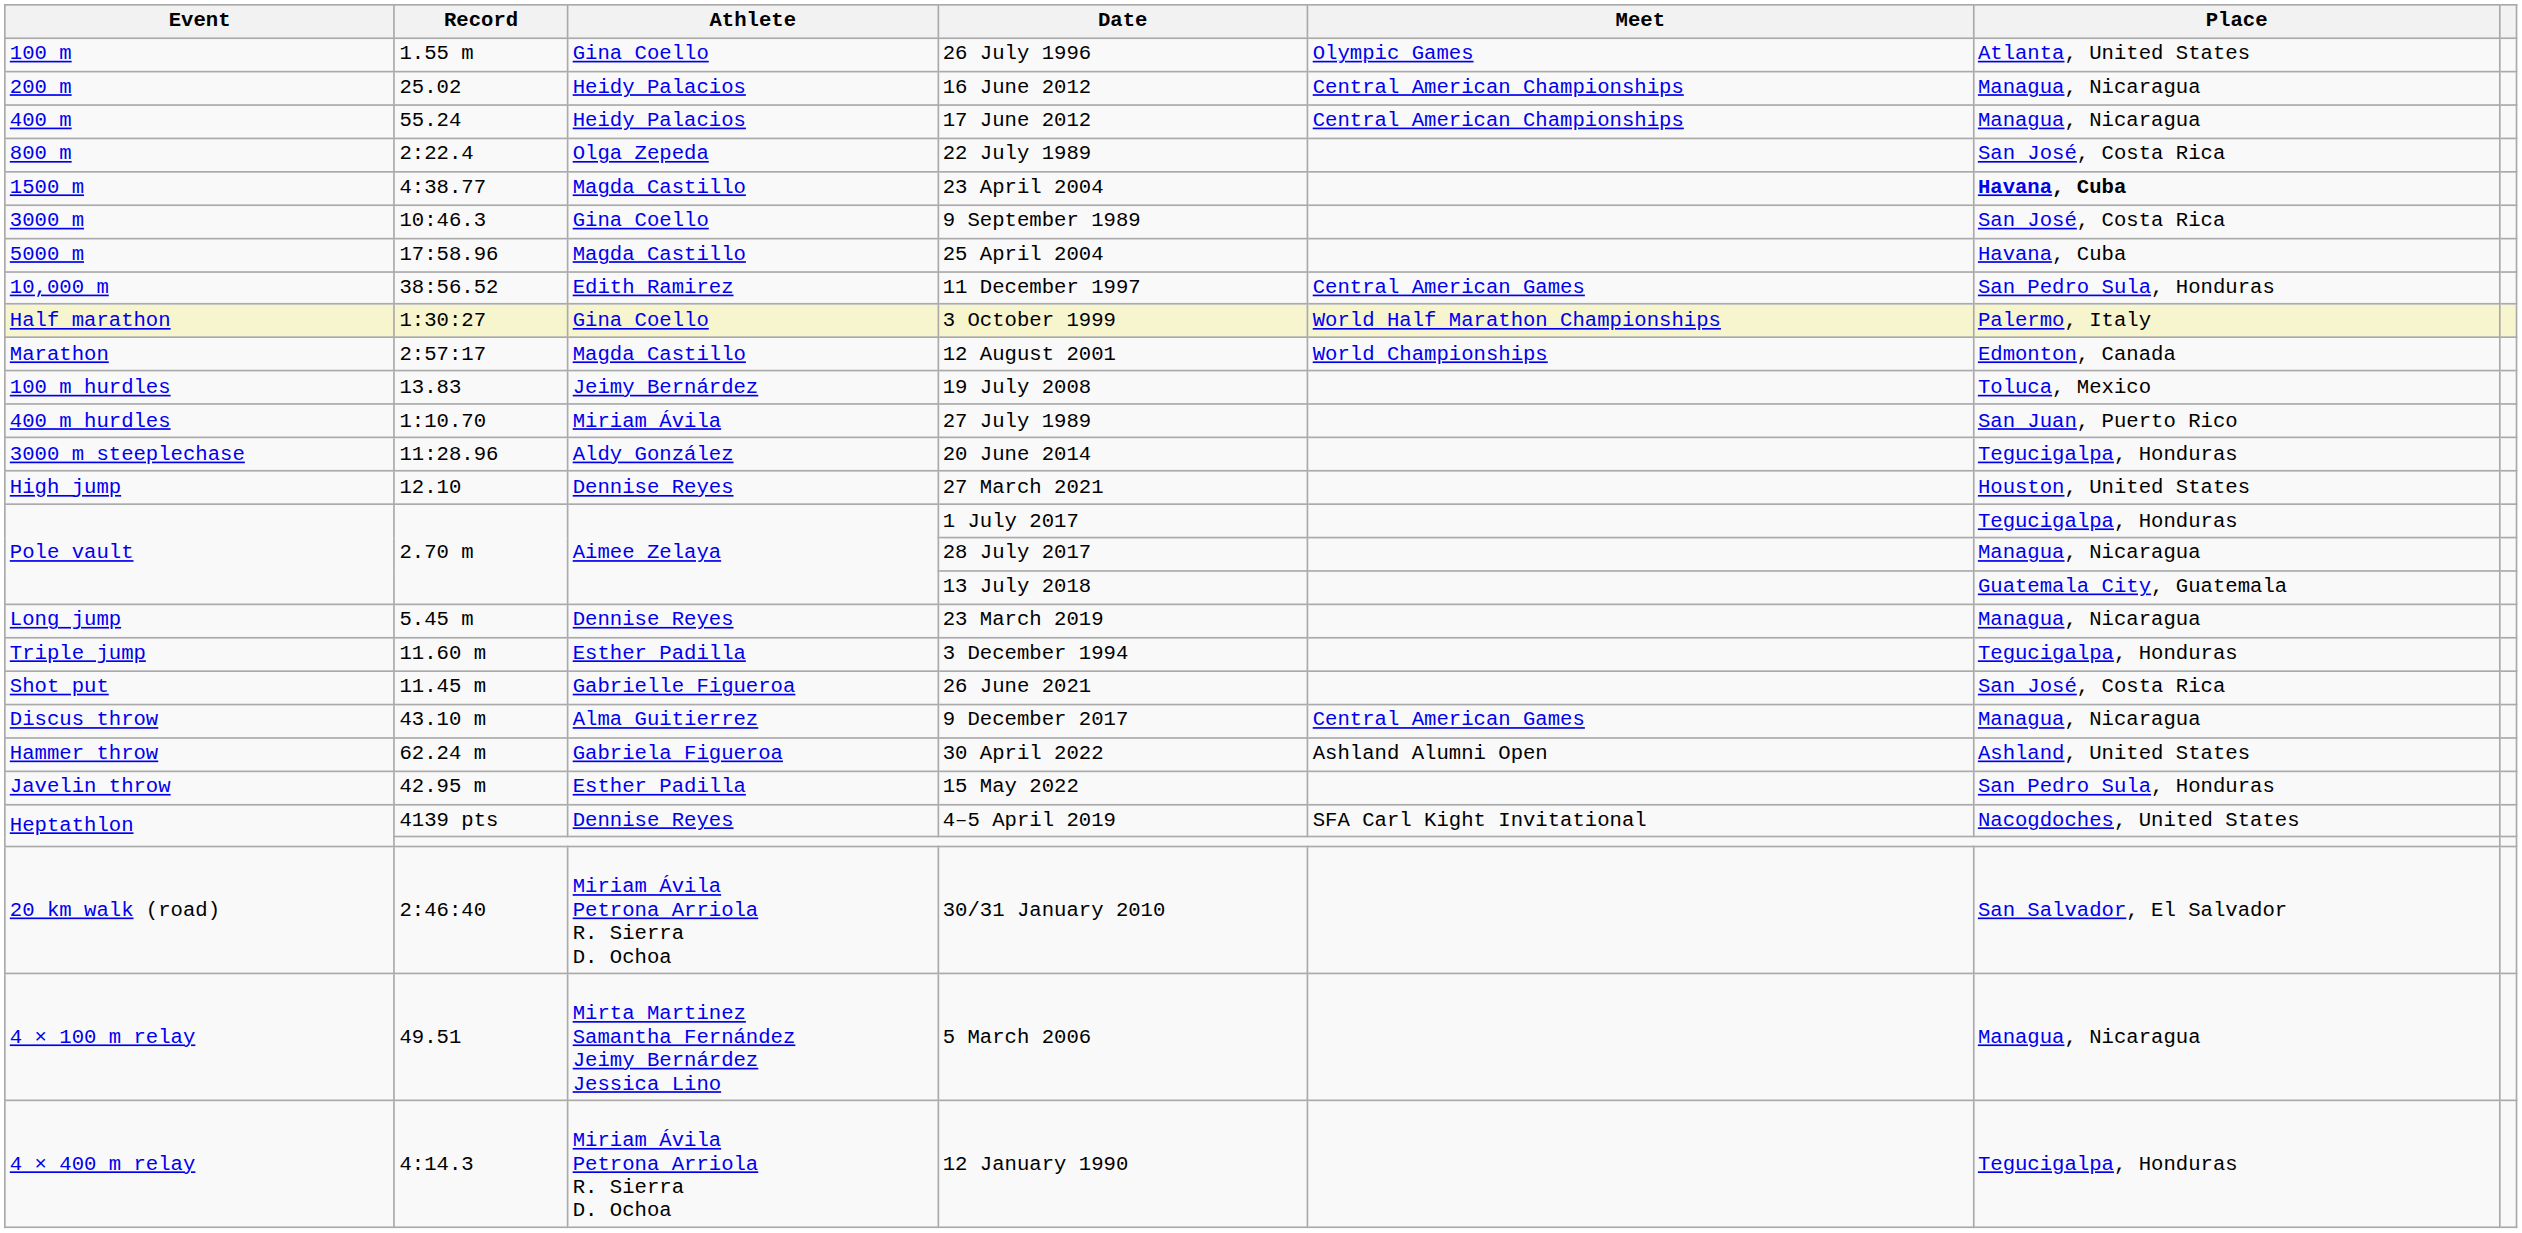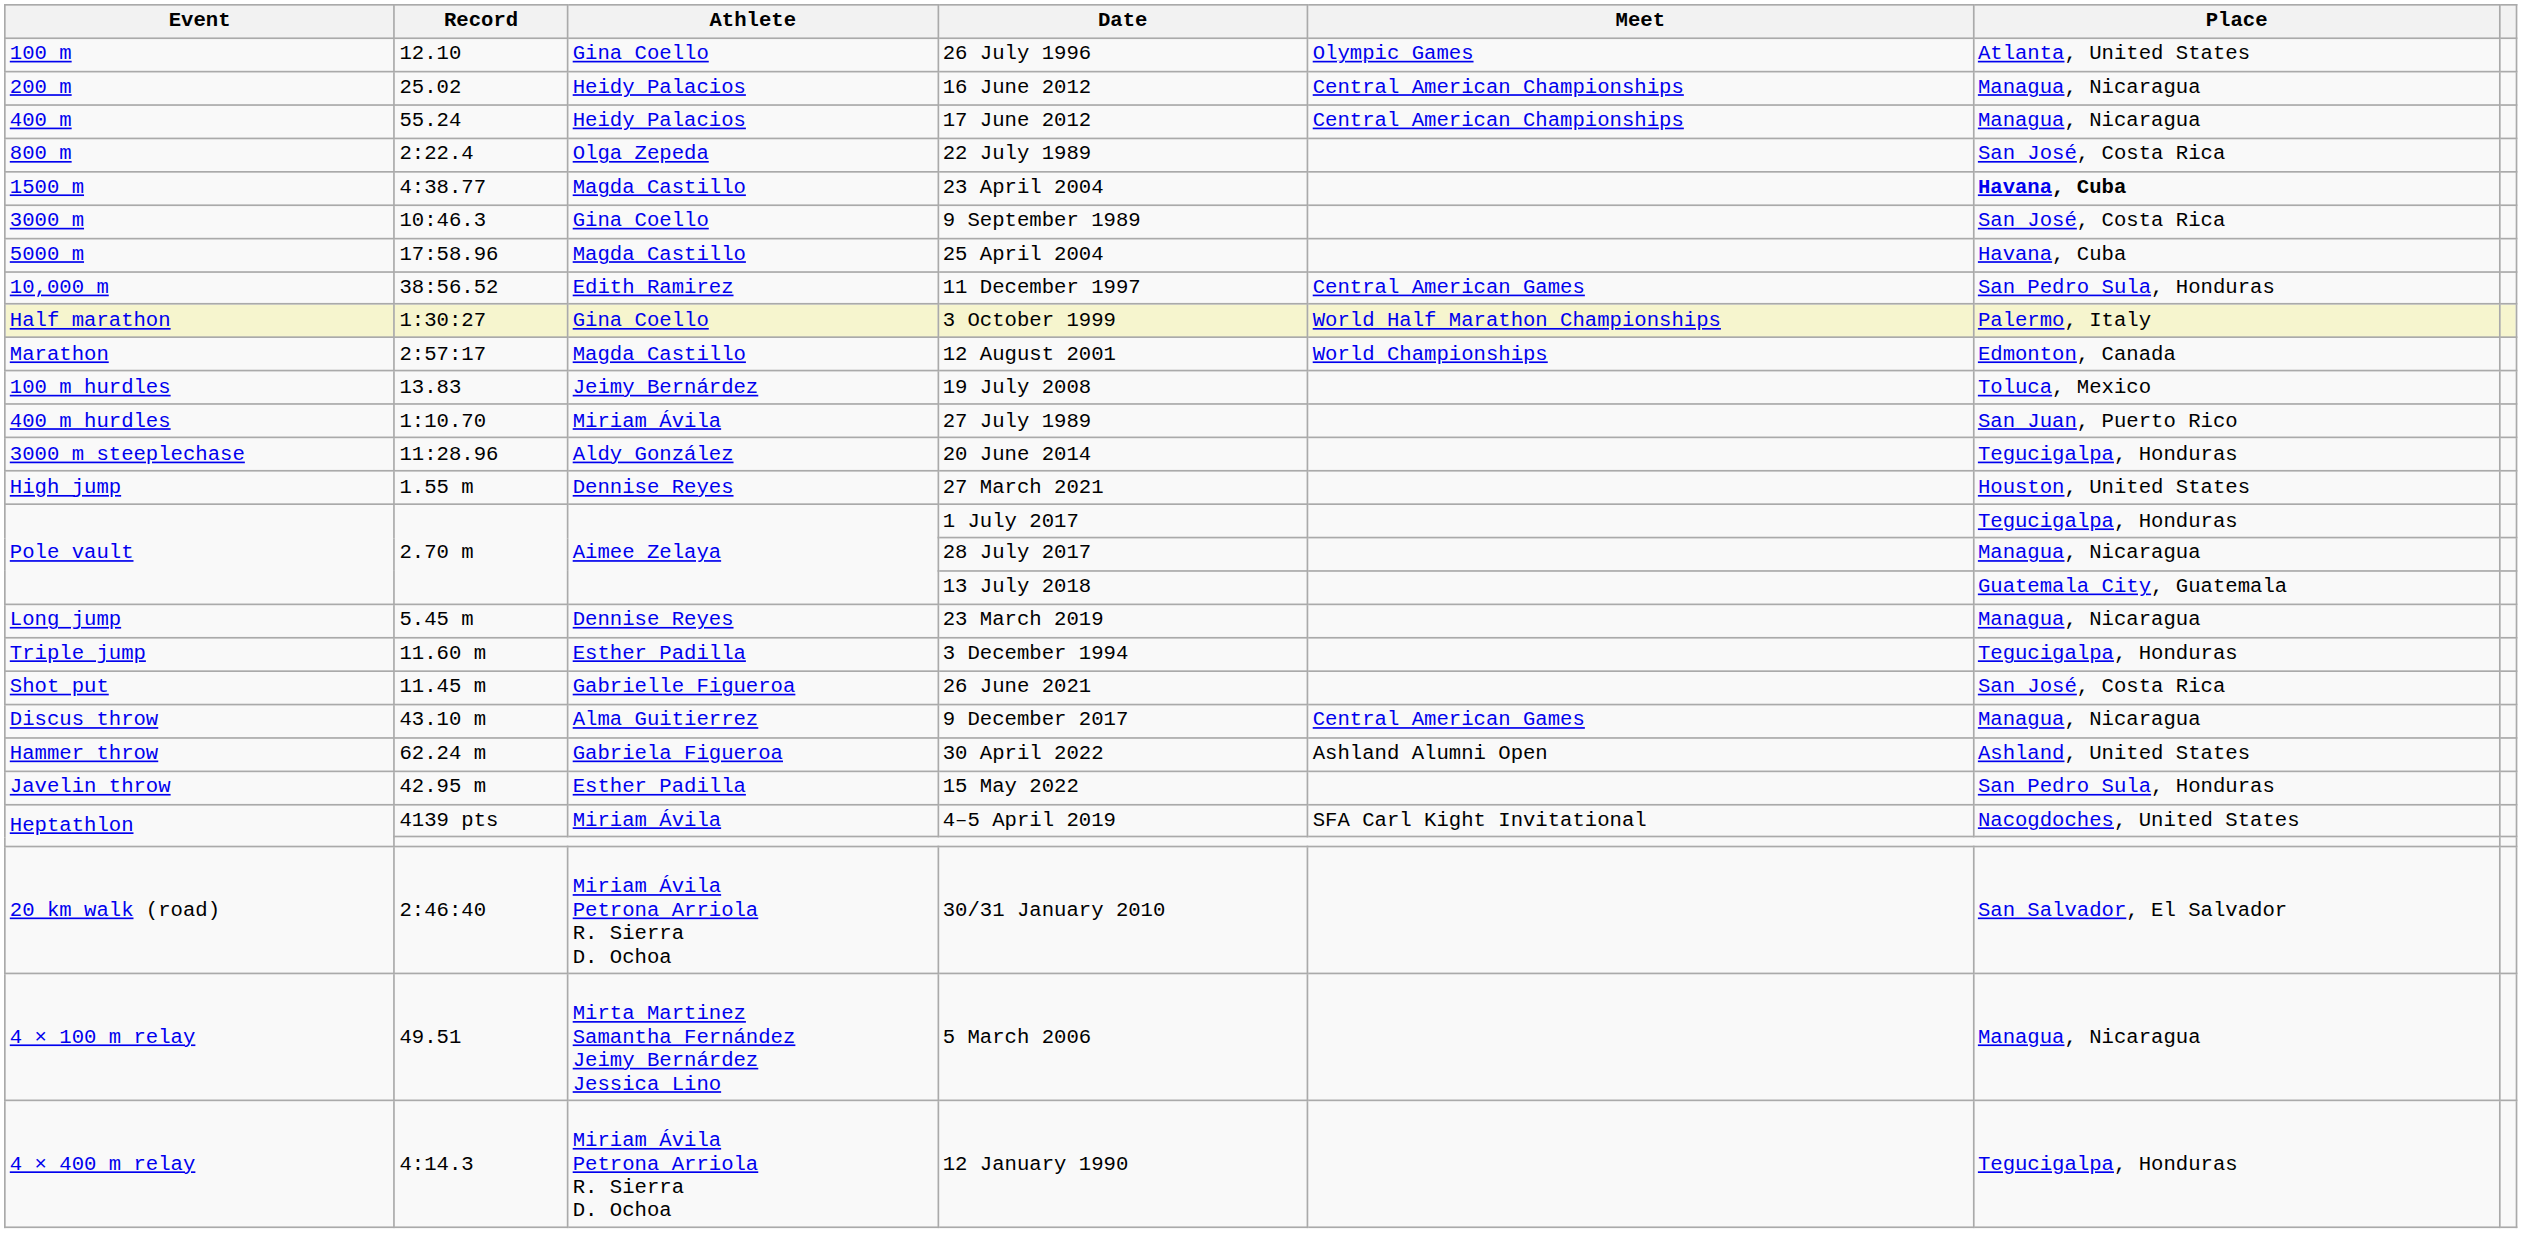26 July 1996 | Record: 1.55 m -> 12.10
27 March 2021 | Record: 12.10 -> 1.55 m
4–5 April 2019 | Athlete: Dennise Reyes -> Miriam Ávila
